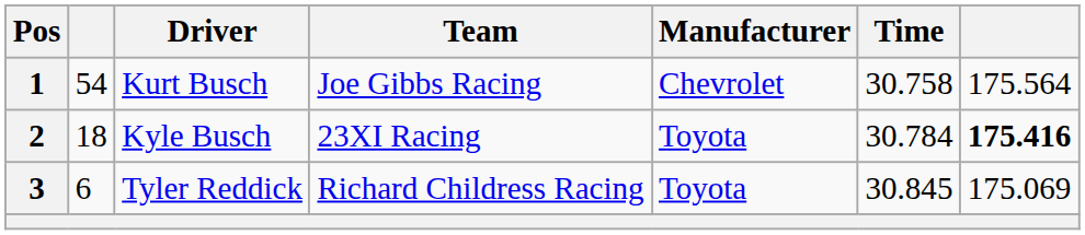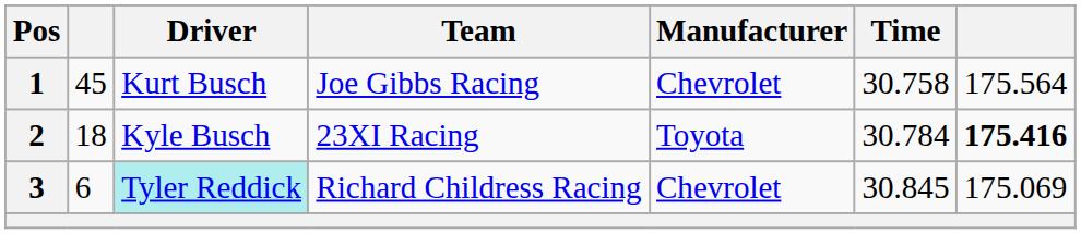1 | column 2: 54 -> 45
3 | Driver: no background -> paleturquoise background
3 | Manufacturer: Toyota -> Chevrolet
